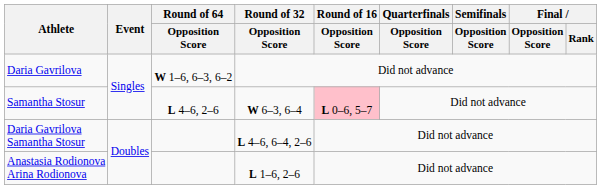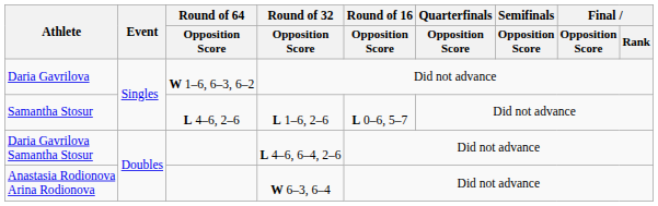Samantha Stosur | Round of 32 / Opposition Score: W 6–3, 6–4 -> L 1–6, 2–6
Samantha Stosur | Round of 16 / Opposition Score: pink background -> no background
Anastasia Rodionova Arina Rodionova | Round of 32 / Opposition Score: L 1–6, 2–6 -> W 6–3, 6–4
